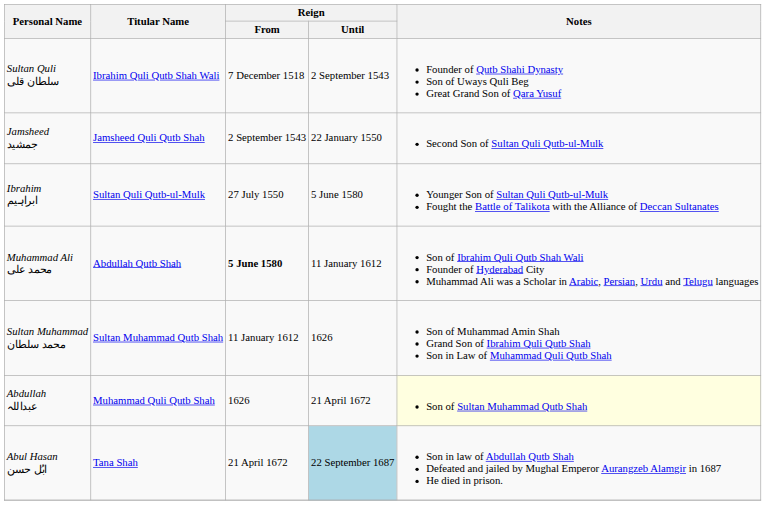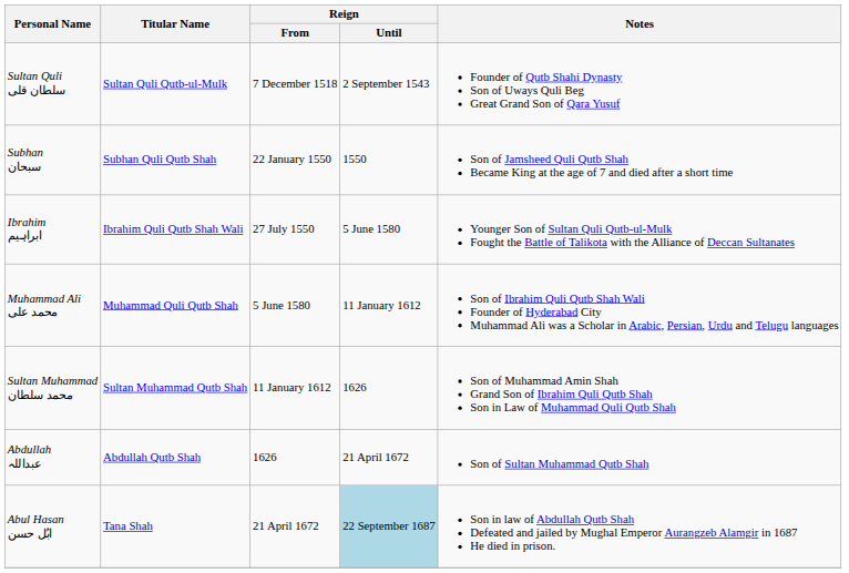Sultan Quli سلطان قلی | Titular Name: Ibrahim Quli Qutb Shah Wali -> Sultan Quli Qutb-ul-Mulk
- row: Jamsheed جمشید | Jamsheed Quli Qutb Shah | 2 September 1543 | 22 January 1550 | Second Son of Sultan Quli Qutb-ul-Mulk
+ row: Subhan سبحان | Subhan Quli Qutb Shah | 22 January 1550 | 1550 | Son of Jamsheed Quli Qutb Shah Became King at the age of 7 and died after a short time
Ibrahim ابراہیم | Titular Name: Sultan Quli Qutb-ul-Mulk -> Ibrahim Quli Qutb Shah Wali
Muhammad Ali محمد علی | Titular Name: Abdullah Qutb Shah -> Muhammad Quli Qutb Shah
Muhammad Ali محمد علی | Reign / From: bold -> normal
Abdullah عبداللہ | Titular Name: Muhammad Quli Qutb Shah -> Abdullah Qutb Shah
Abdullah عبداللہ | Notes: lightyellow background -> no background
